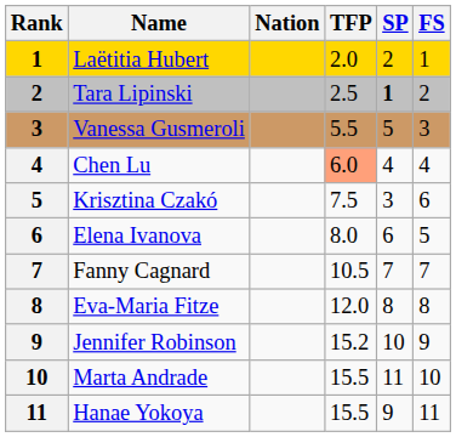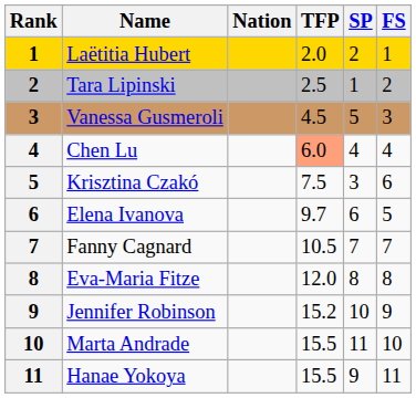Tara Lipinski | SP: bold -> normal
Vanessa Gusmeroli | TFP: 5.5 -> 4.5
Elena Ivanova | TFP: 8.0 -> 9.7
